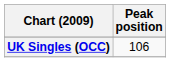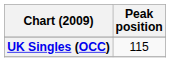UK Singles (OCC) | Peak position: 106 -> 115
